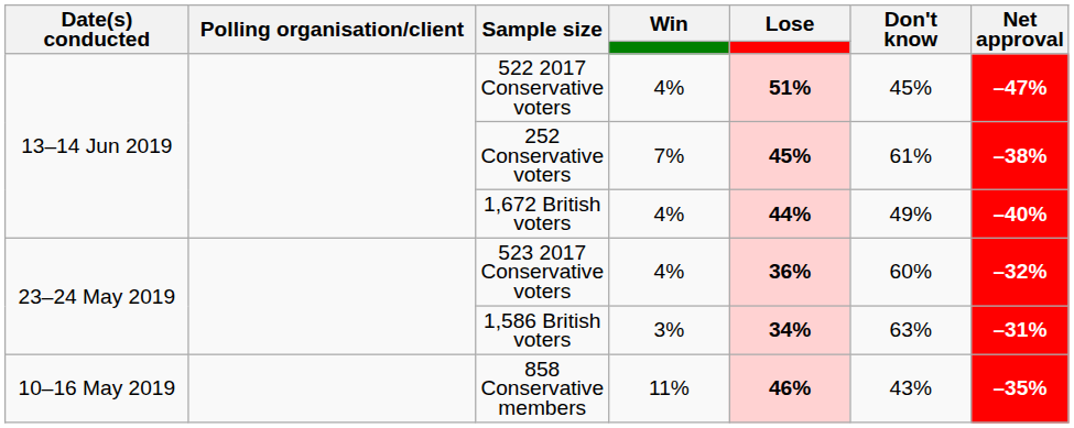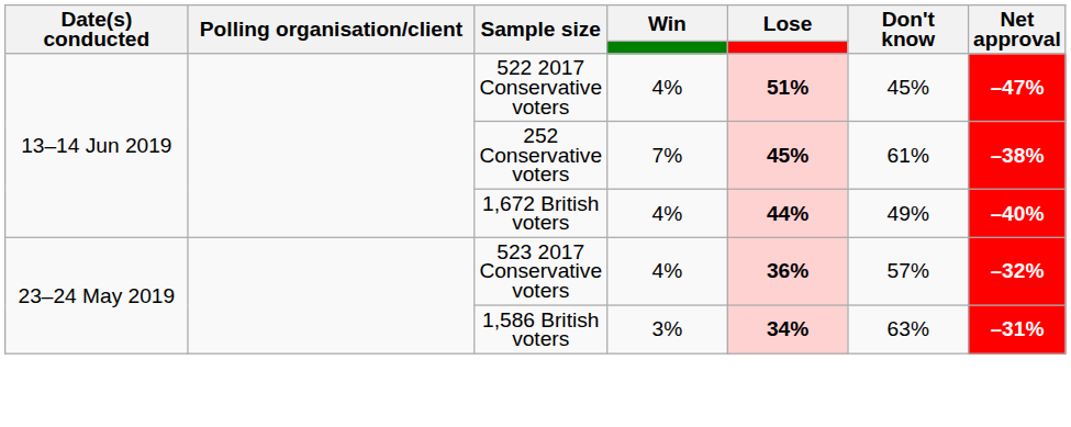523 2017 Conservative voters | Don't know: 60% -> 57%
- row: 10–16 May 2019 | 858 Conservative members | 11% | 46% | 43% | –35%
